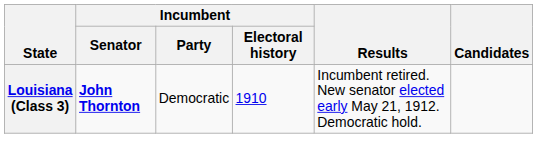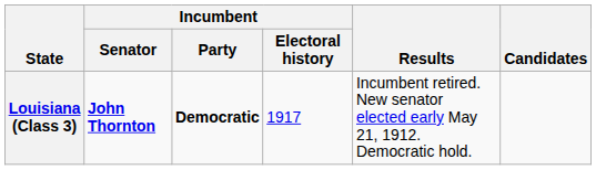Louisiana (Class 3) | Incumbent / Party: normal -> bold
Louisiana (Class 3) | Incumbent / Electoral history: 1910 -> 1917
